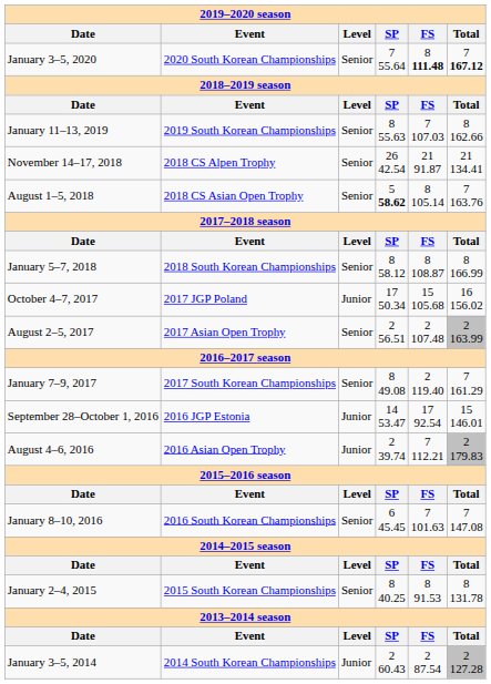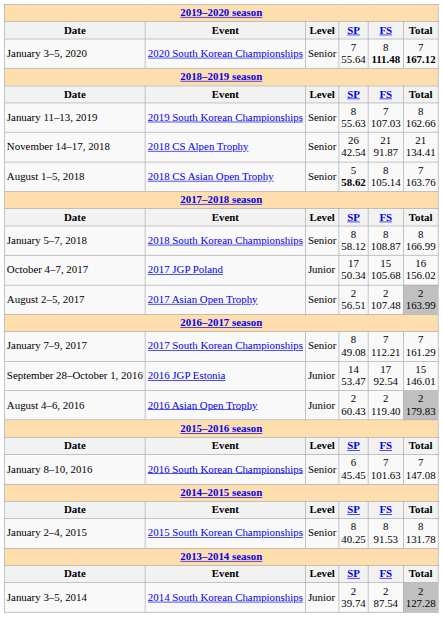January 7–9, 2017 | FS: 2 119.40 -> 7 112.21
August 4–6, 2016 | SP: 2 39.74 -> 2 60.43
August 4–6, 2016 | FS: 7 112.21 -> 2 119.40
January 3–5, 2014 | SP: 2 60.43 -> 2 39.74
